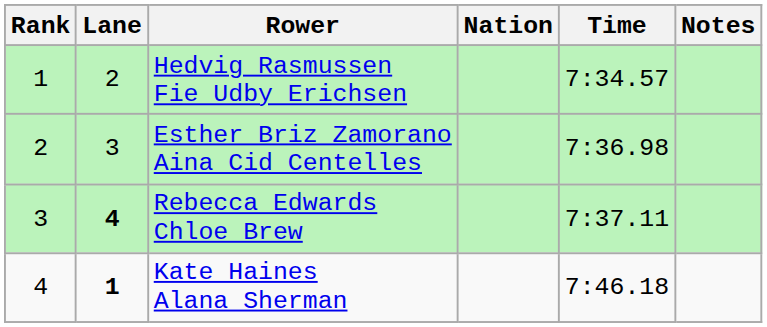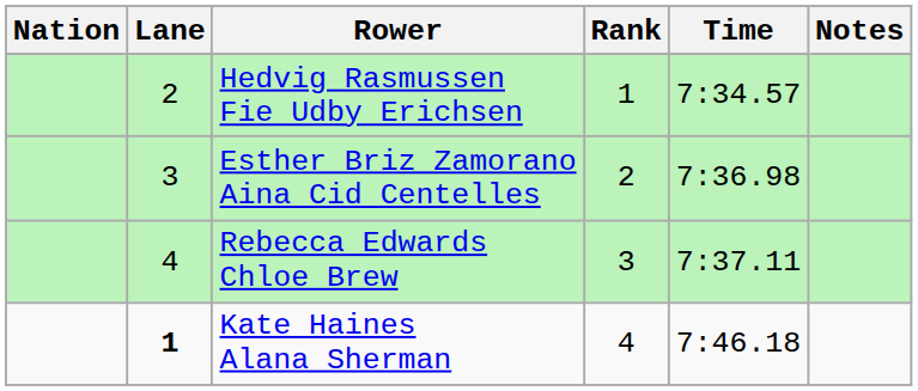columns swapped: Rank <-> Nation
Rebecca Edwards Chloe Brew | Lane: bold -> normal
